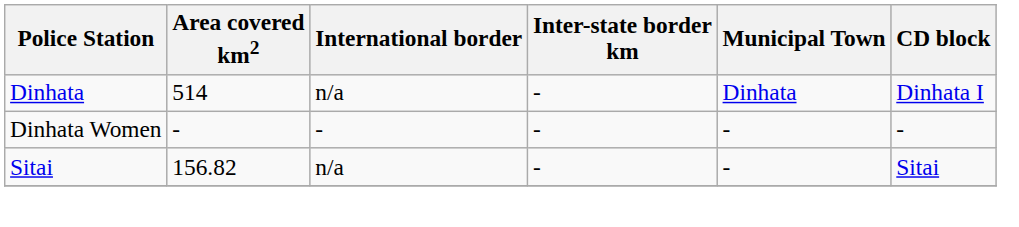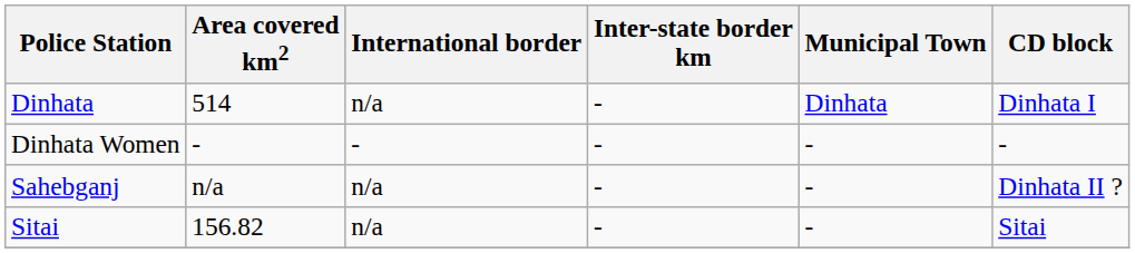+ row: Sahebganj | n/a | n/a | - | - | Dinhata II ?
